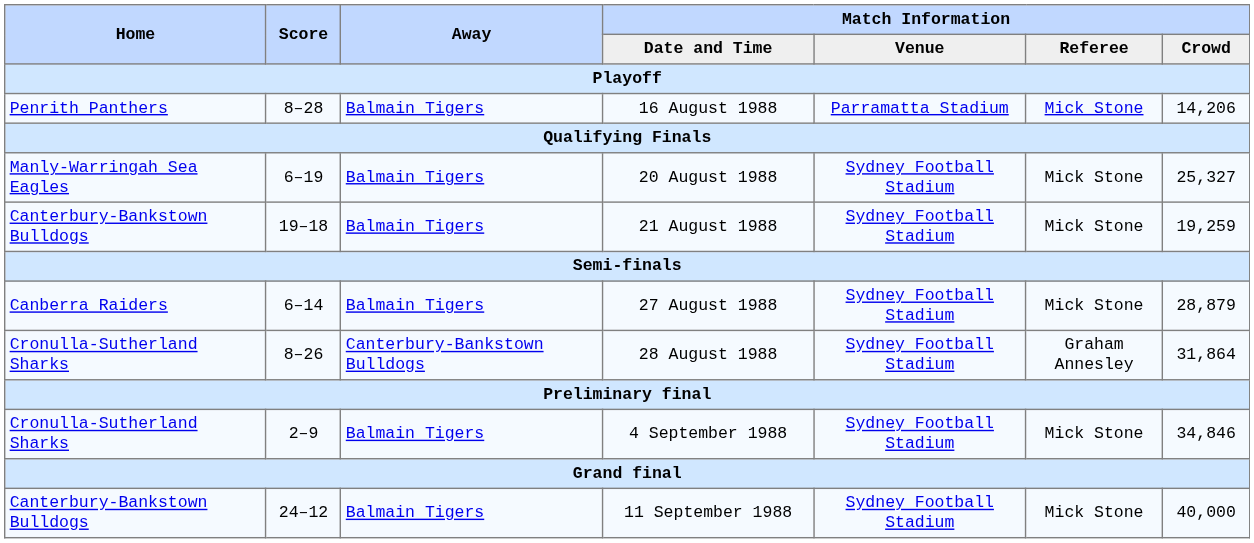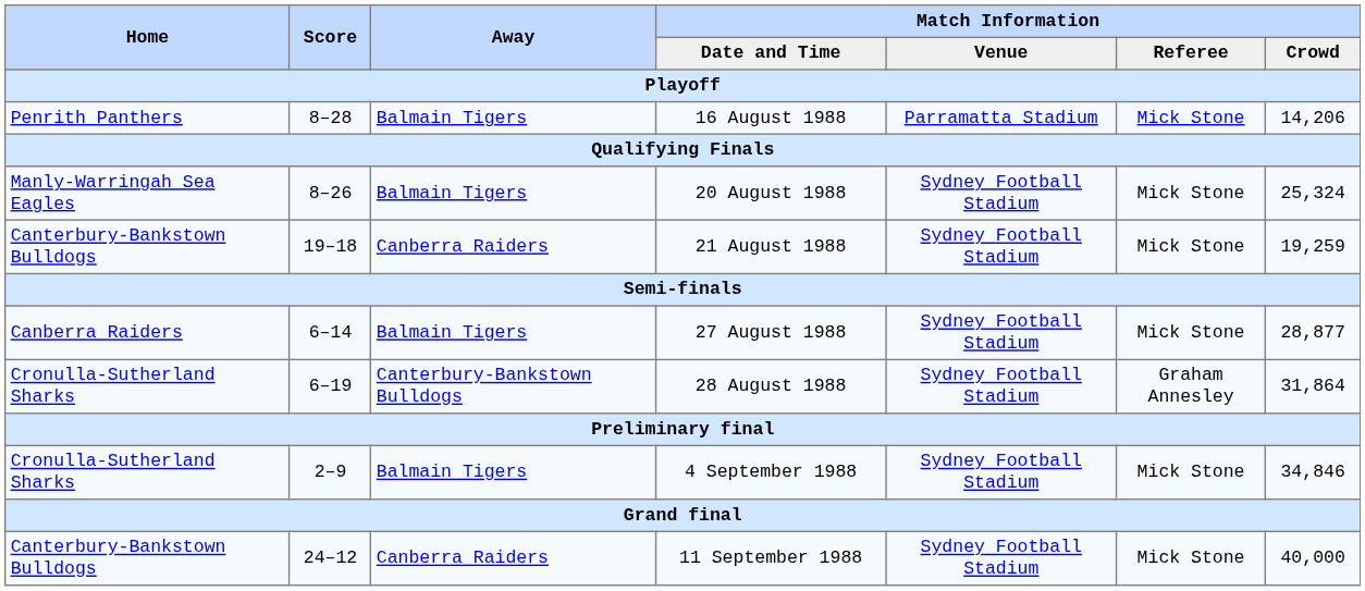20 August 1988 | Score: 6–19 -> 8–26
20 August 1988 | Match Information / Crowd: 25,327 -> 25,324
21 August 1988 | Away: Balmain Tigers -> Canberra Raiders
27 August 1988 | Match Information / Crowd: 28,879 -> 28,877
28 August 1988 | Score: 8–26 -> 6–19
11 September 1988 | Away: Balmain Tigers -> Canberra Raiders
